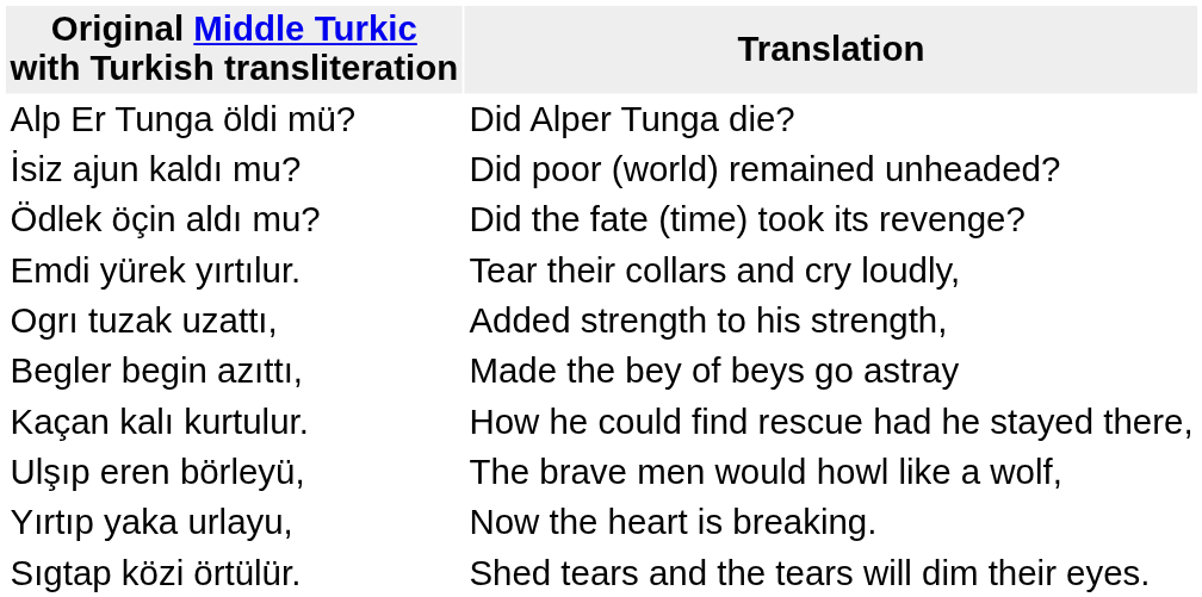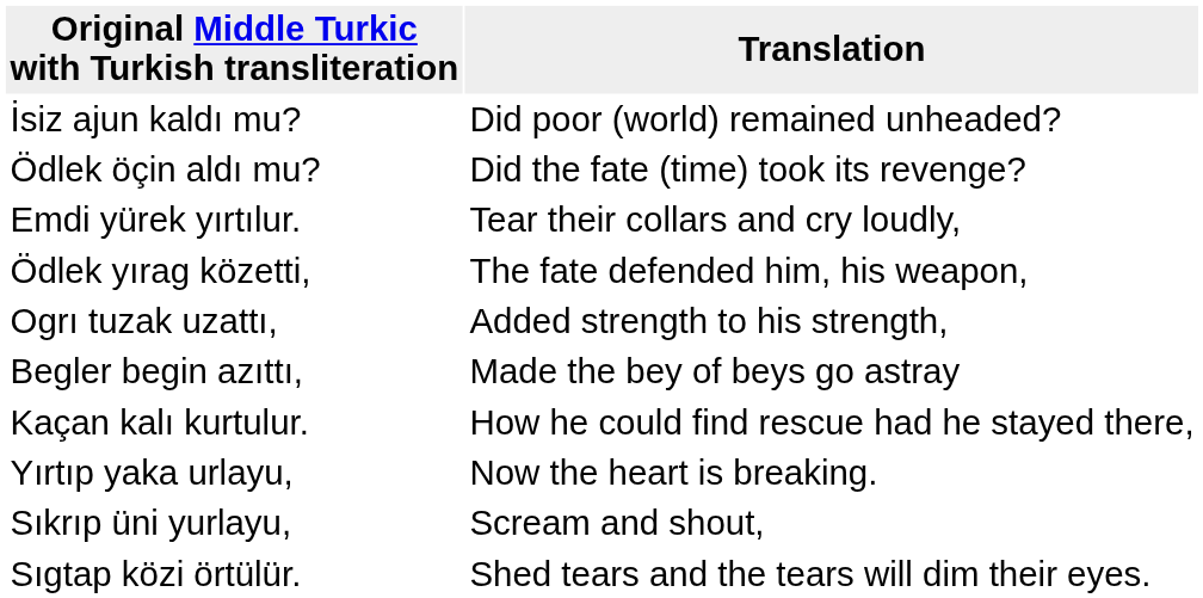- row: Alp Er Tunga öldi mü? | Did Alper Tunga die?
+ row: Ödlek yırag közetti, | The fate defended him, his weapon,
- row: Ulşıp eren börleyü, | The brave men would howl like a wolf,
+ row: Sıkrıp üni yurlayu, | Scream and shout,
